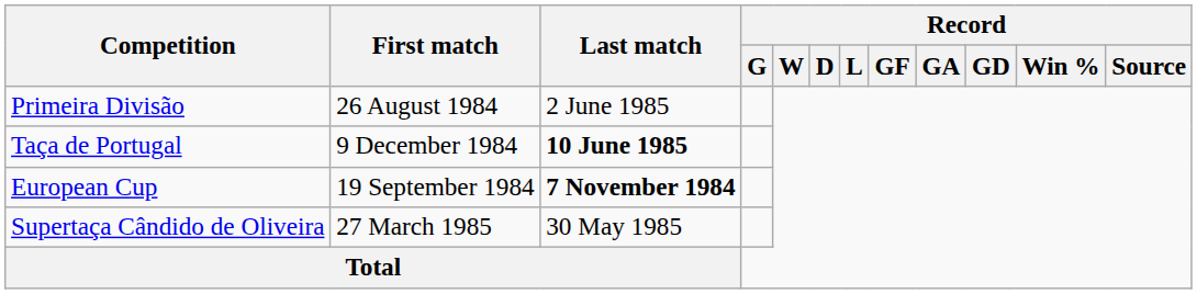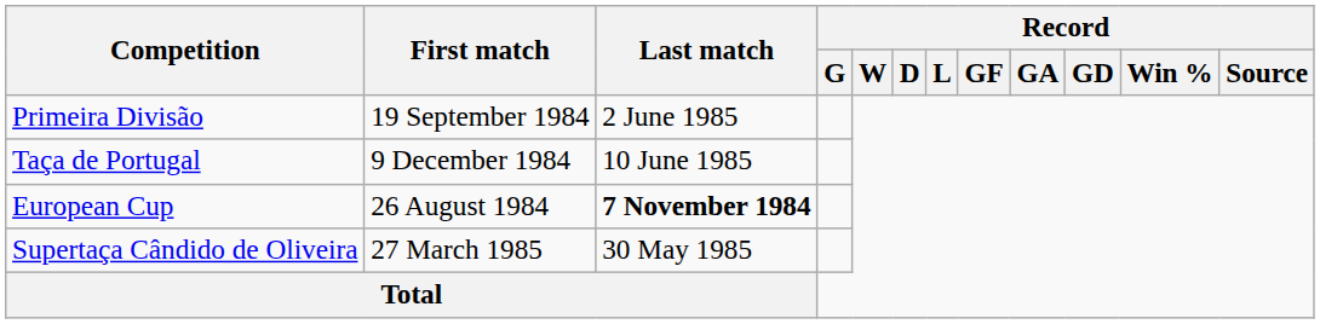Primeira Divisão | First match: 26 August 1984 -> 19 September 1984
Taça de Portugal | Last match: bold -> normal
European Cup | First match: 19 September 1984 -> 26 August 1984
